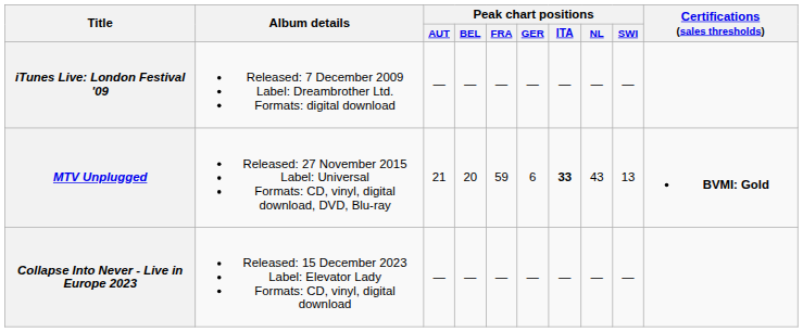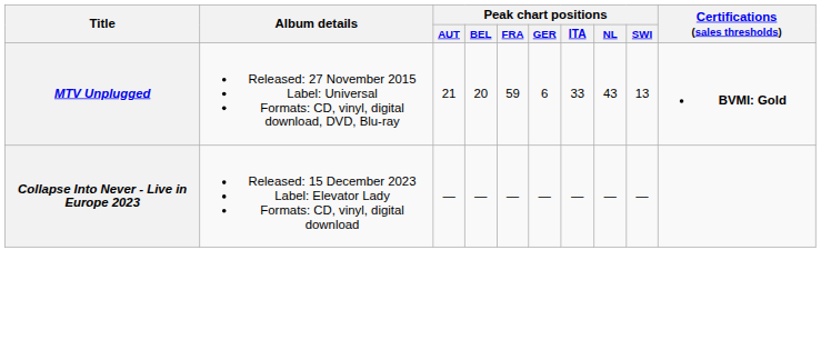- row: iTunes Live: London Festival '09 | Released: 7 December 2009 Label: Dreambrother Ltd. Formats: digital download | — | — | — | — | — | — | —
MTV Unplugged | Peak chart positions / ITA: bold -> normal
